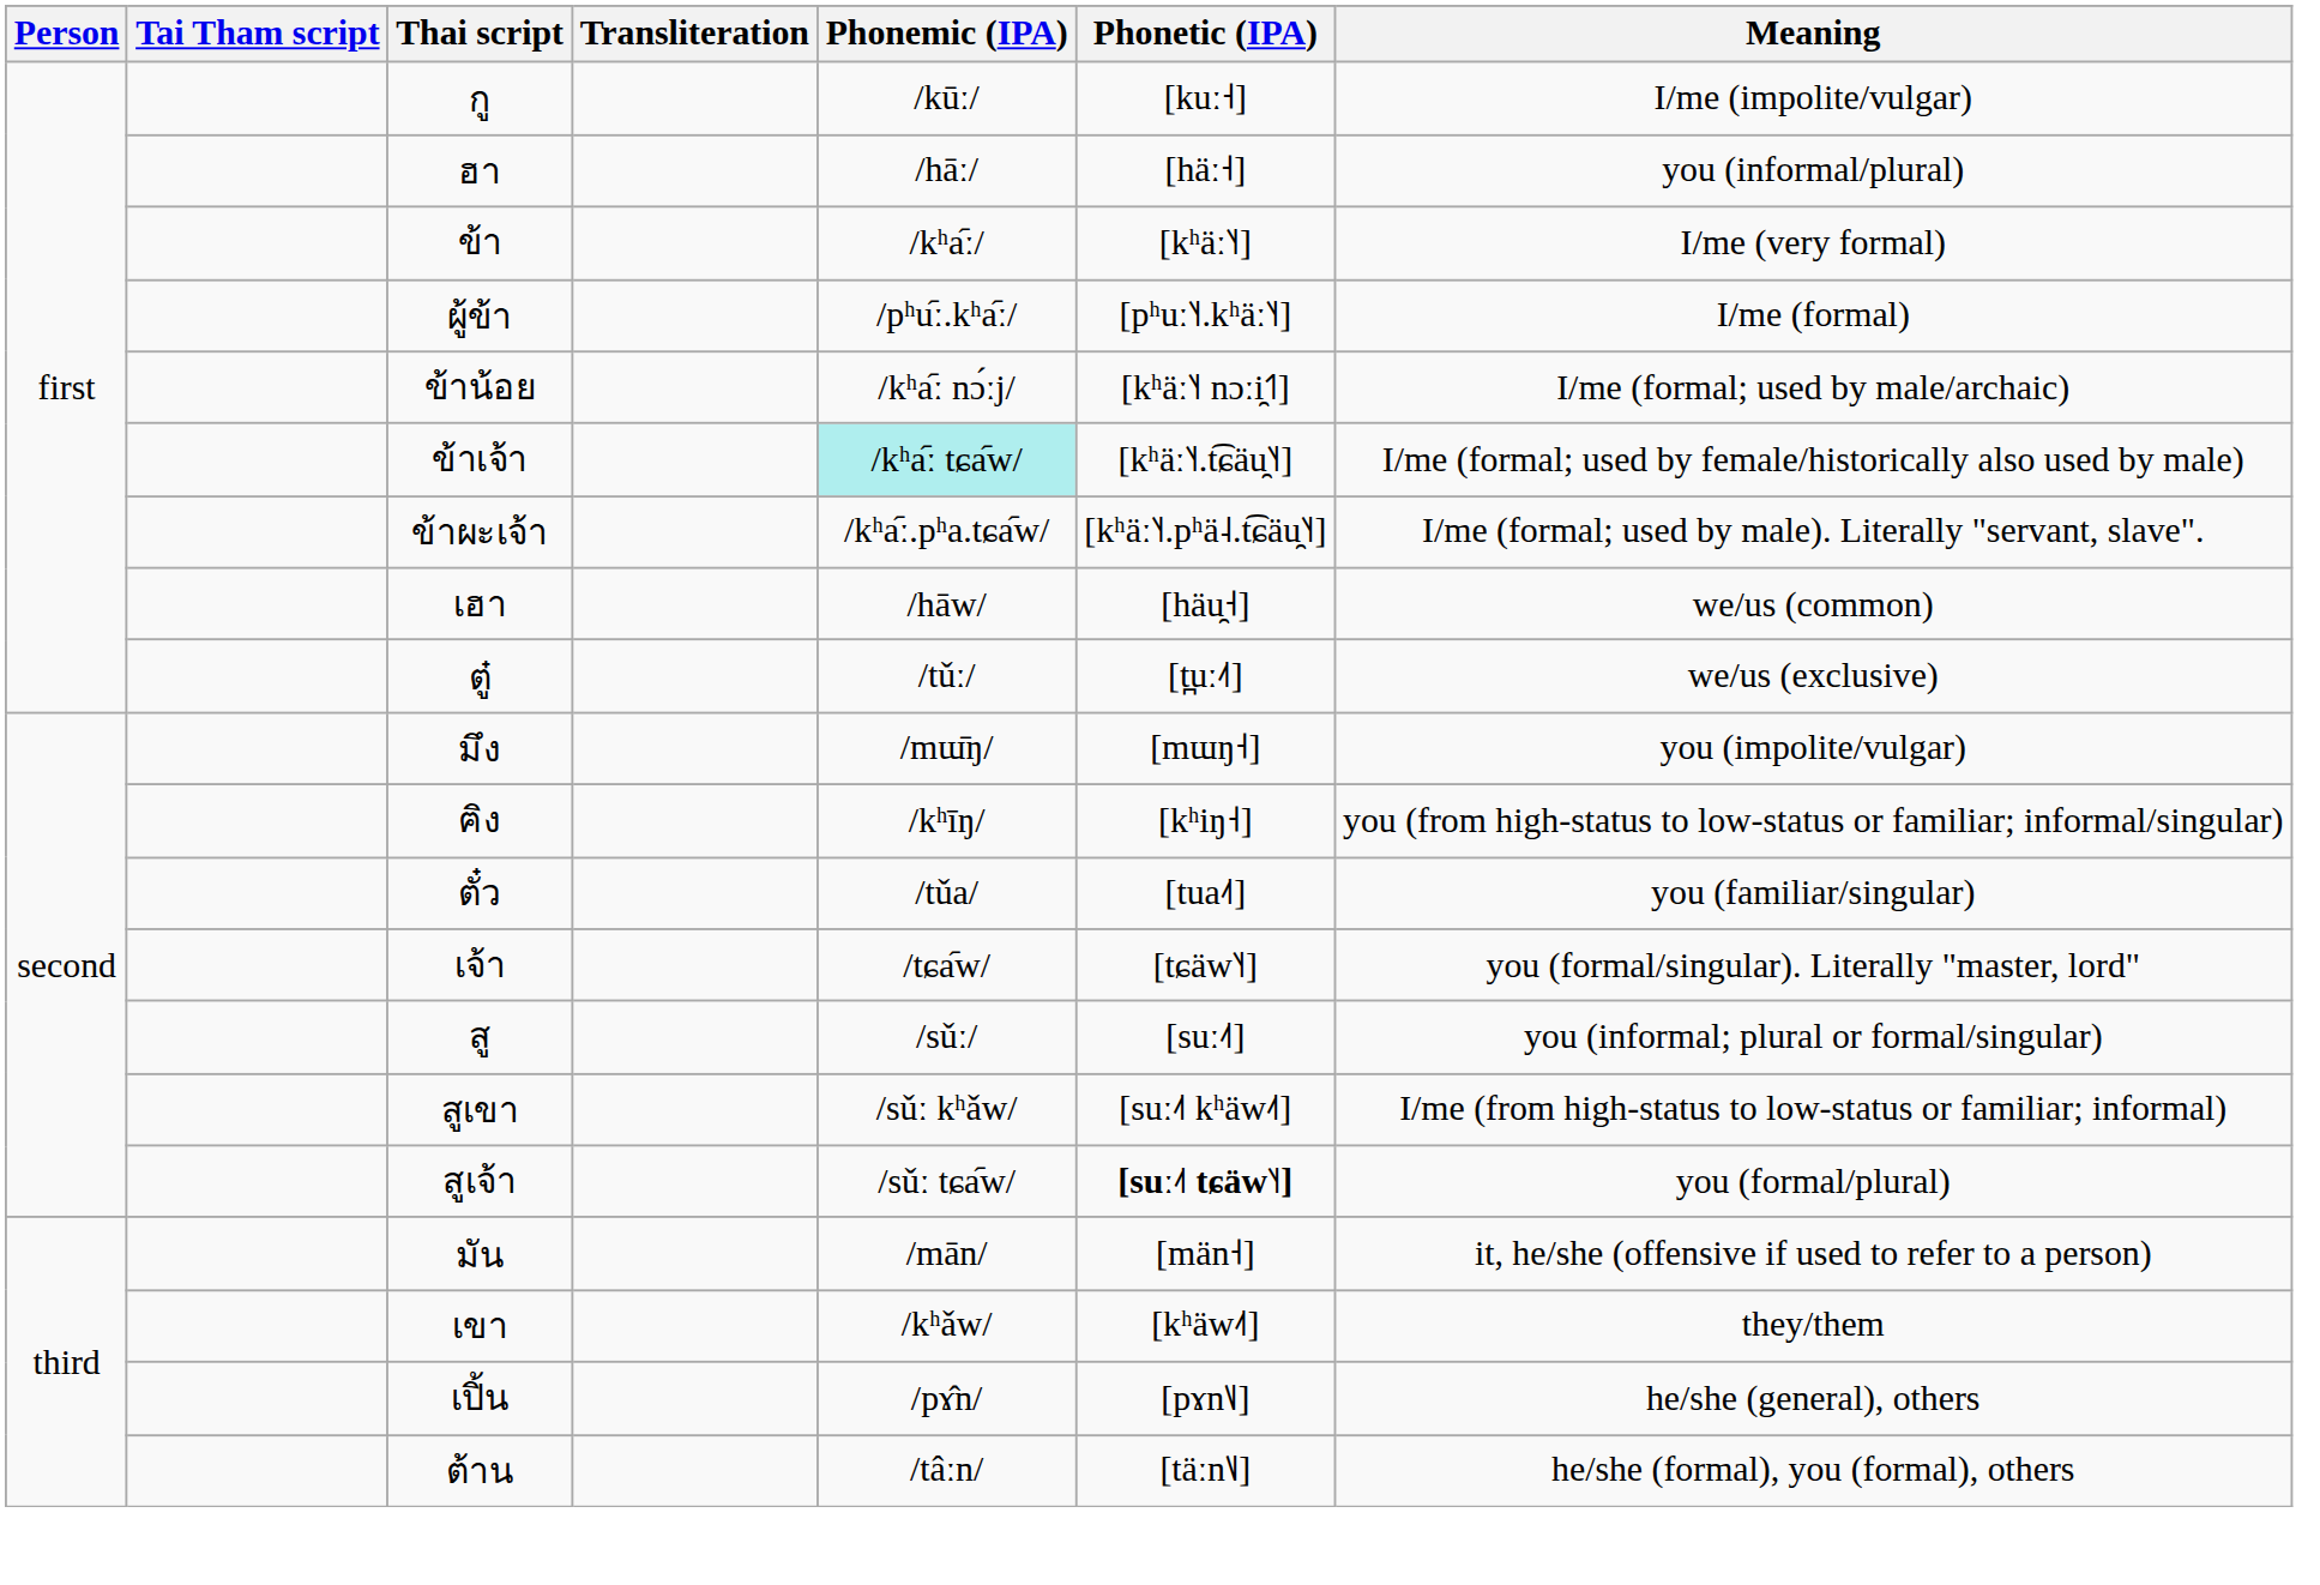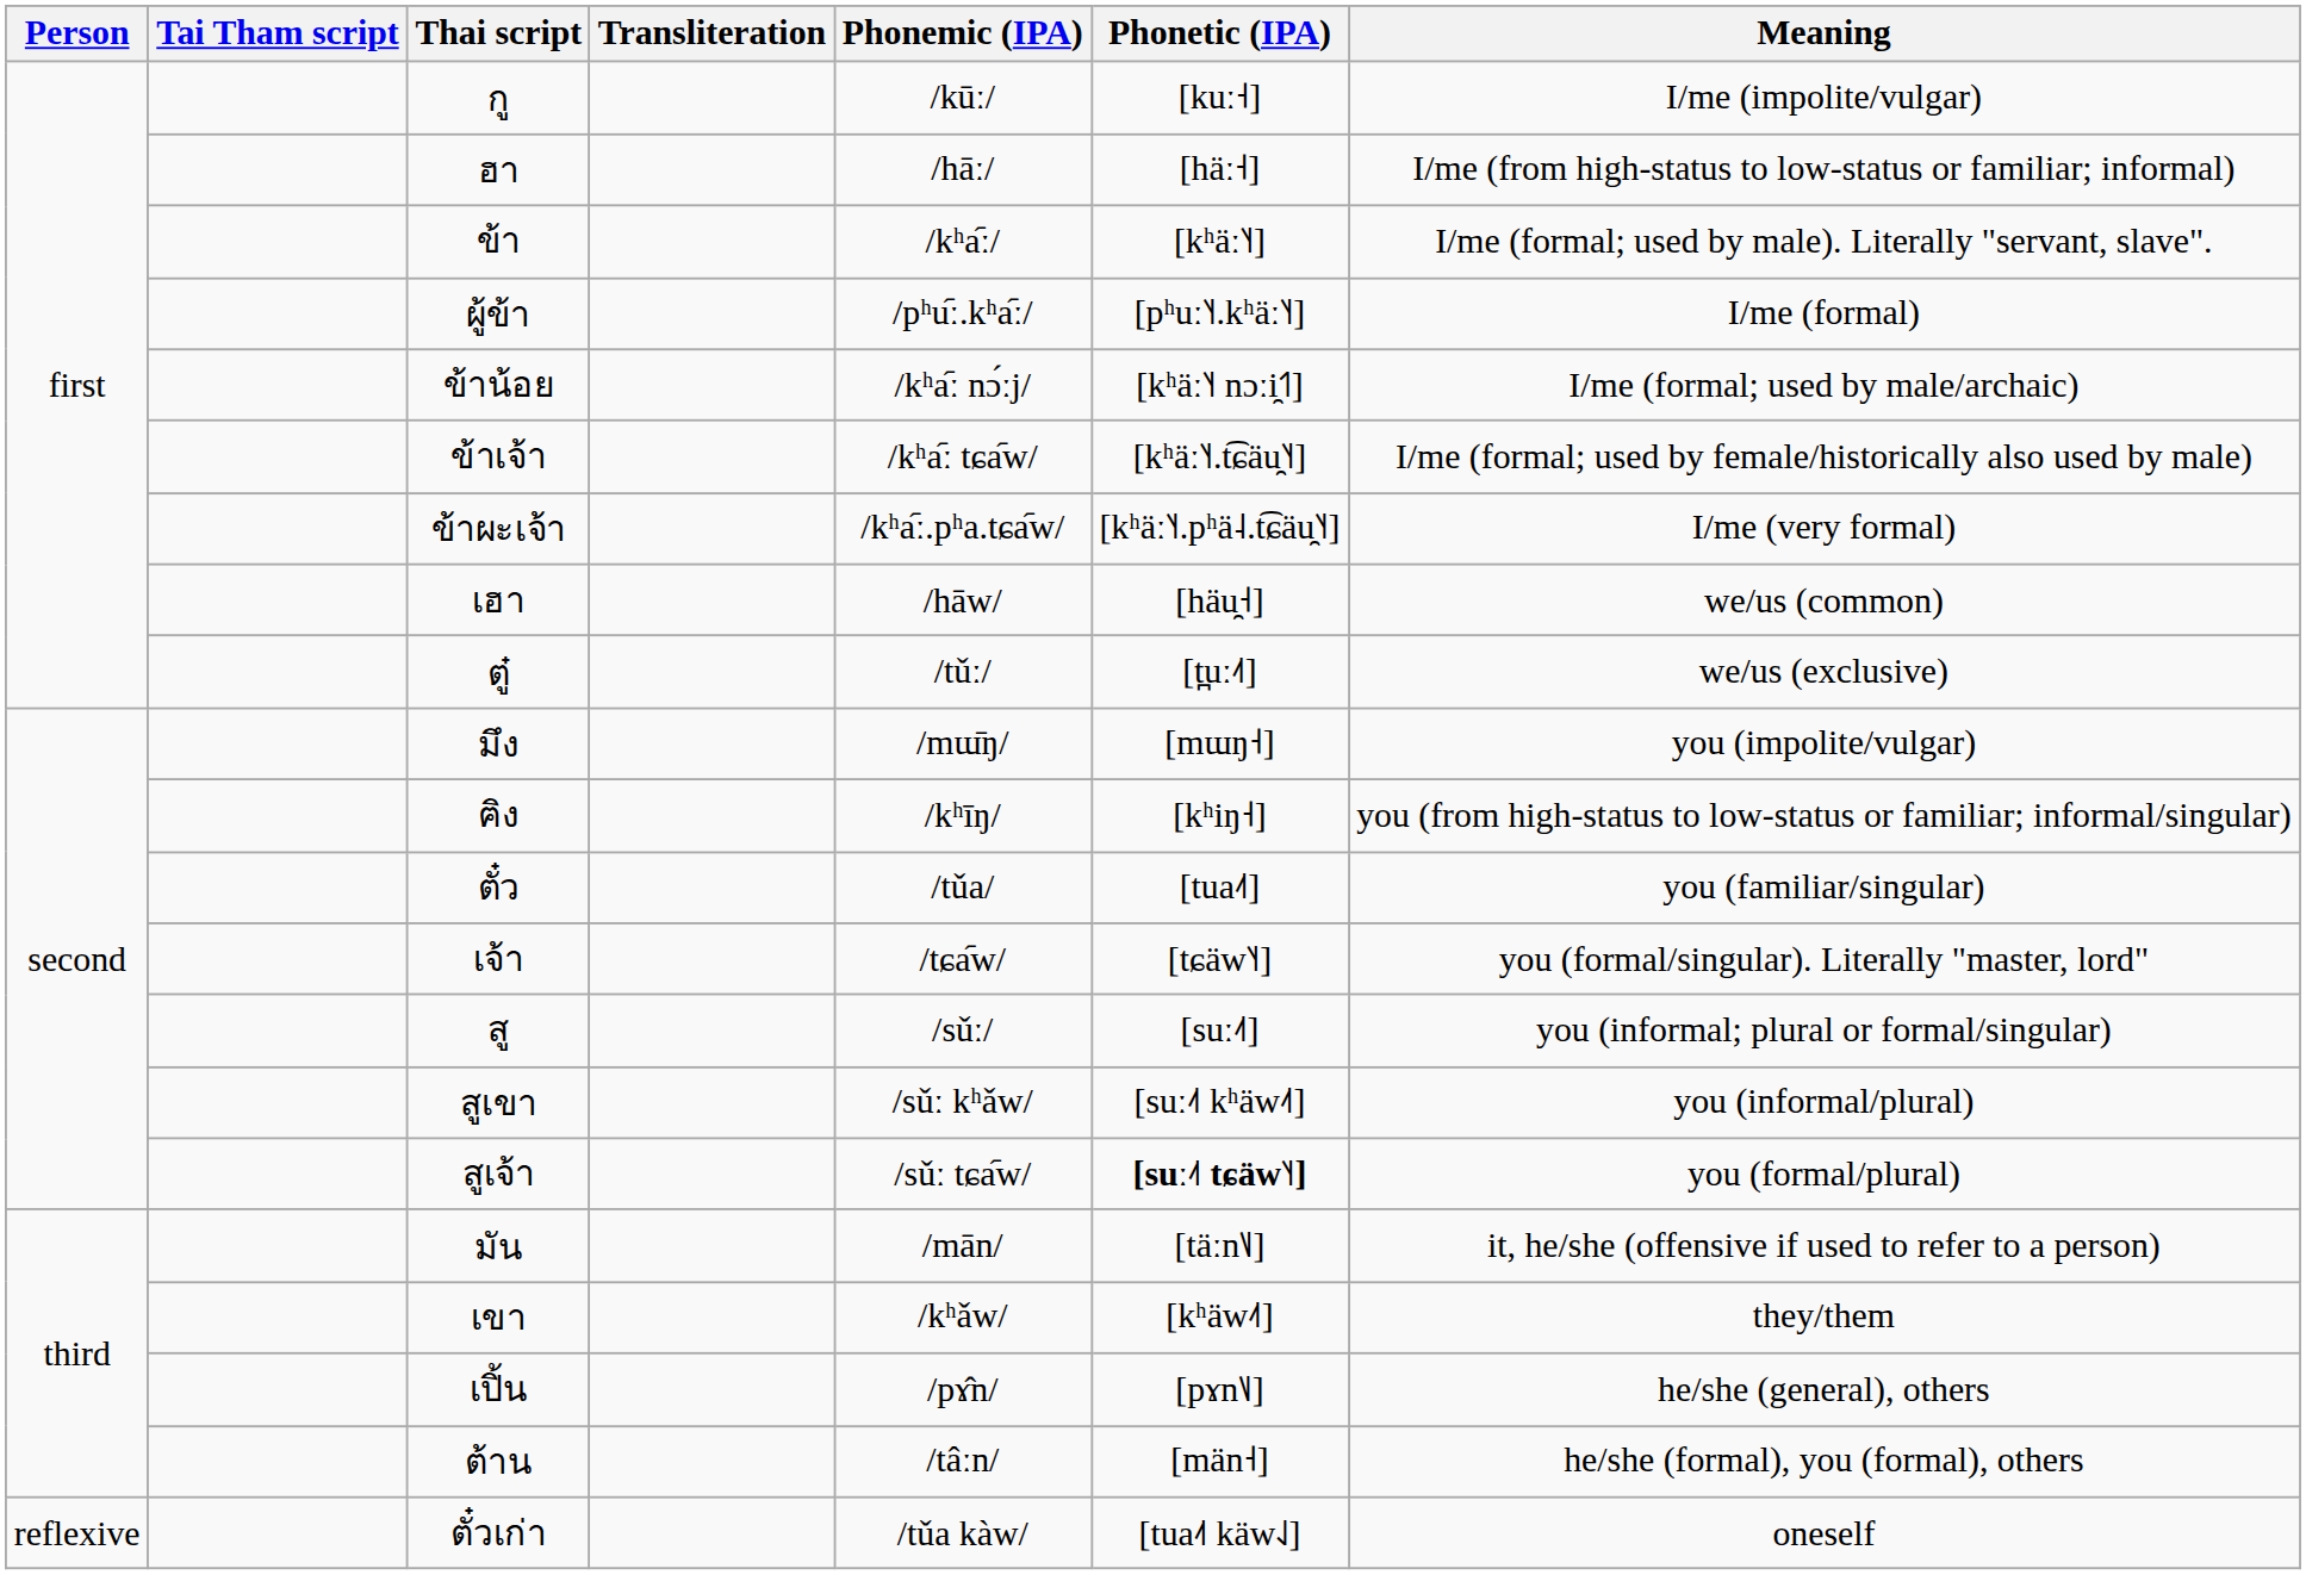ฮา | Meaning: you (informal/plural) -> I/me (from high-status to low-status or familiar; informal)
ข้า | Meaning: I/me (very formal) -> I/me (formal; used by male). Literally "servant, slave".
ข้าเจ้า | Phonemic (IPA): paleturquoise background -> no background
ข้าผะเจ้า | Meaning: I/me (formal; used by male). Literally "servant, slave". -> I/me (very formal)
สูเขา | Meaning: I/me (from high-status to low-status or familiar; informal) -> you (informal/plural)
มัน | Phonetic (IPA): [män˧] -> [täːn˥˩]
ต้าน | Phonetic (IPA): [täːn˥˩] -> [män˧]
+ row: reflexive | ตั๋วเก่า | /tǔa kàw/ | [tua˨˦ käw˨˩] | oneself
